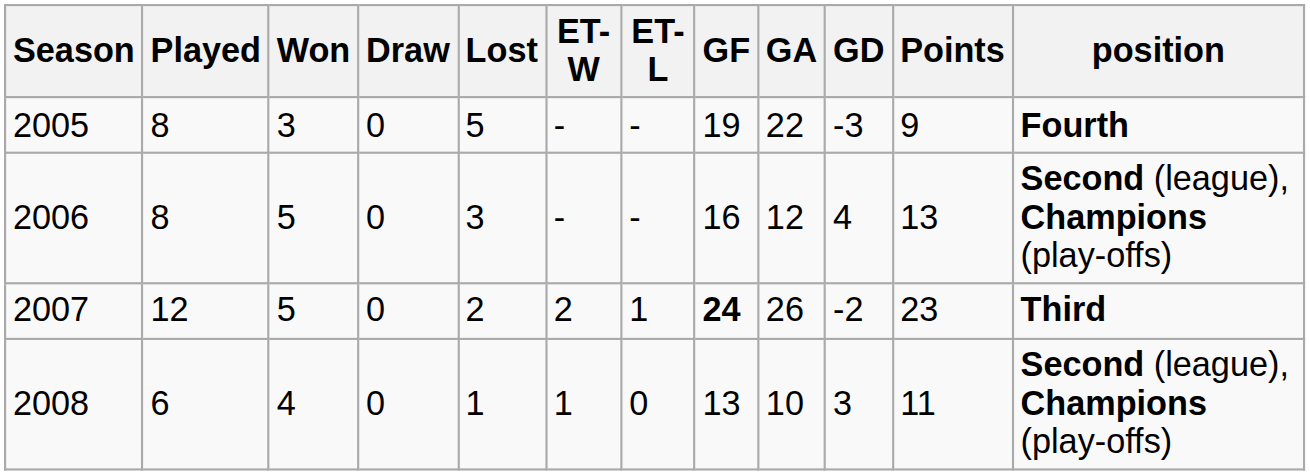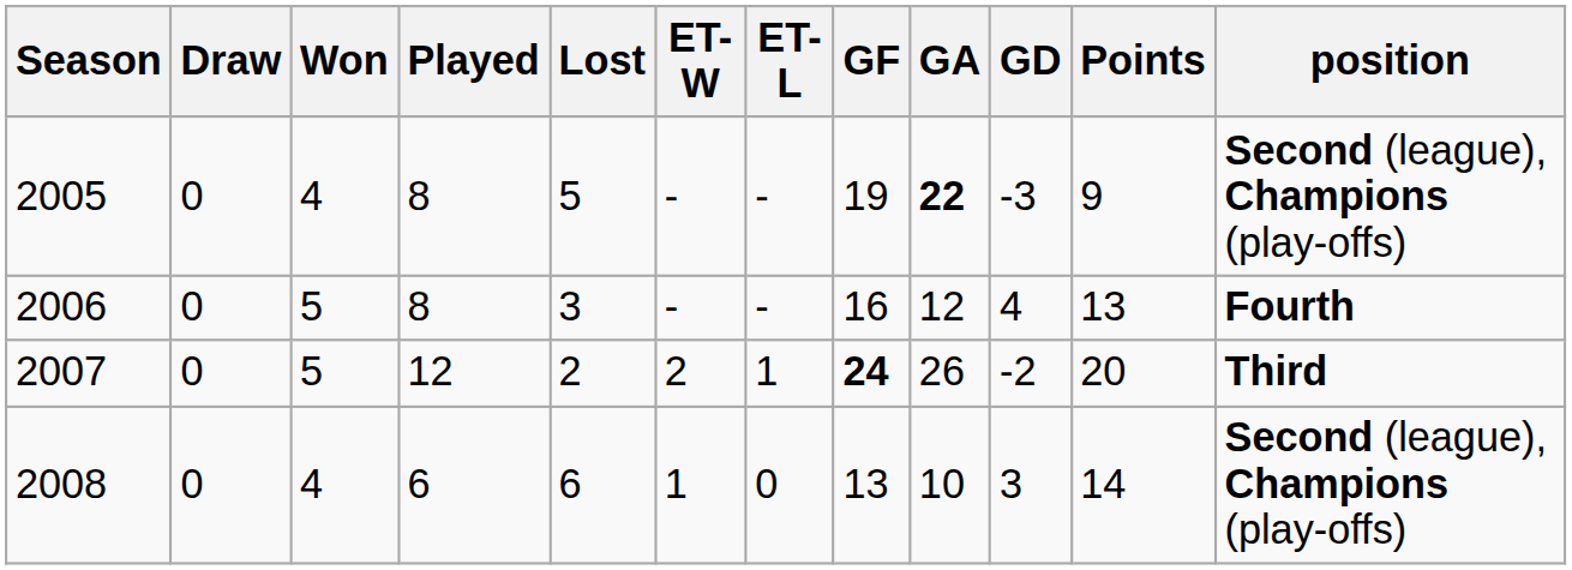columns swapped: Played <-> Draw
2005 | Won: 3 -> 4
2005 | GA: normal -> bold
2005 | position: Fourth -> Second (league), Champions (play-offs)
2006 | position: Second (league), Champions (play-offs) -> Fourth
2007 | Points: 23 -> 20
2008 | Lost: 1 -> 6
2008 | Points: 11 -> 14
